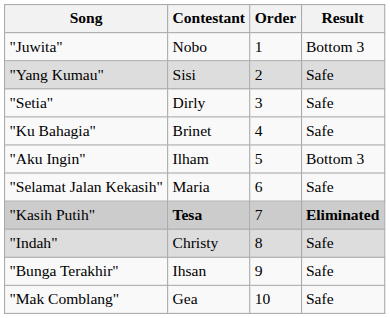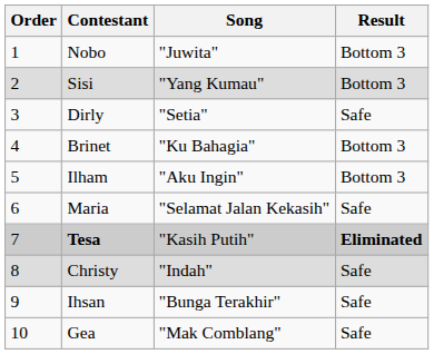columns swapped: Order <-> Song
Sisi | Result: Safe -> Bottom 3
Brinet | Result: Safe -> Bottom 3
